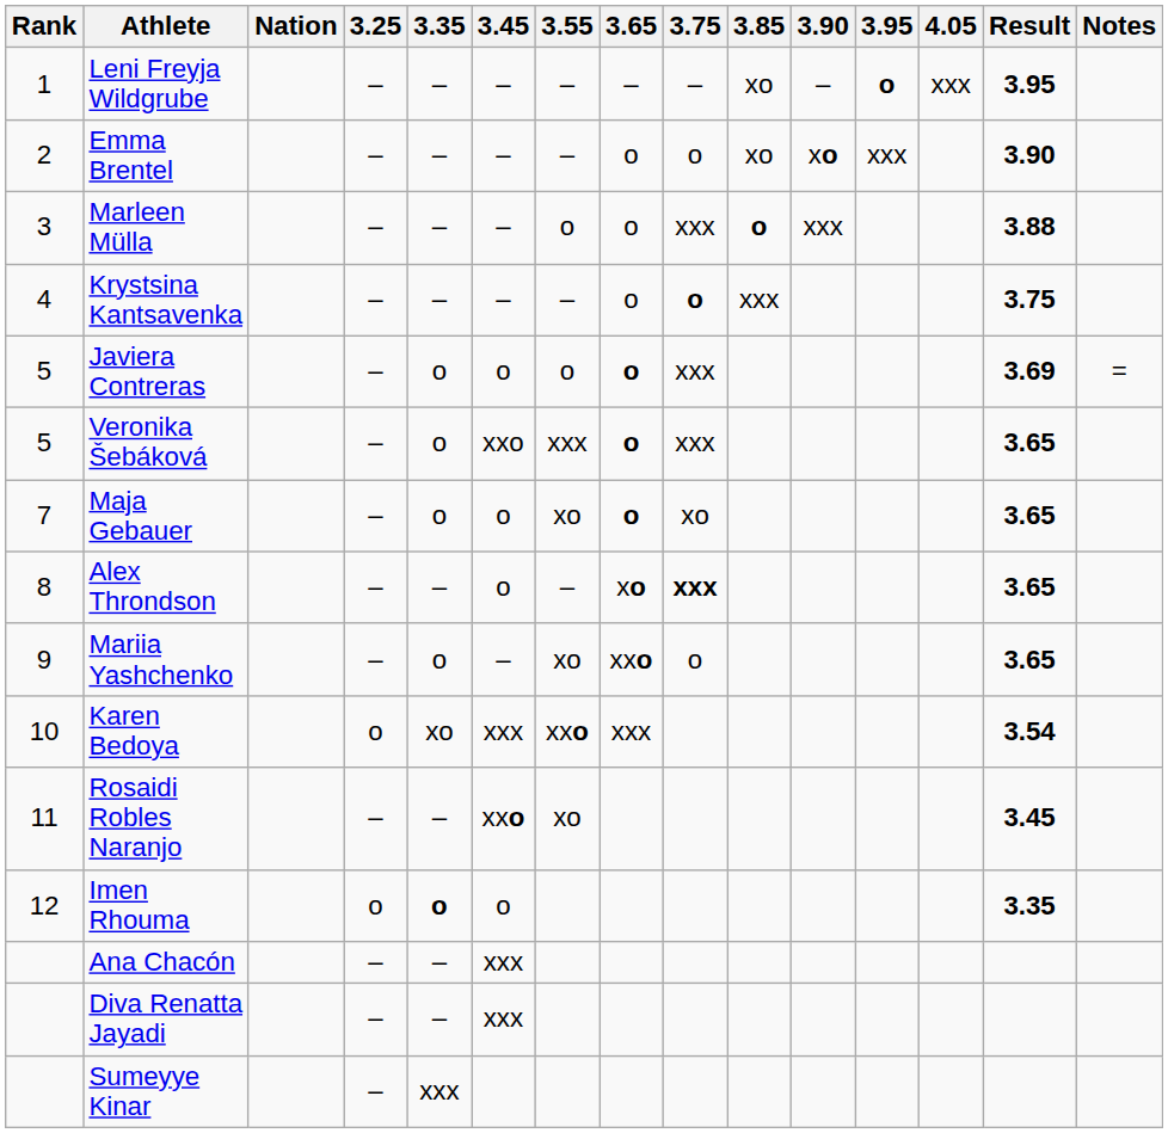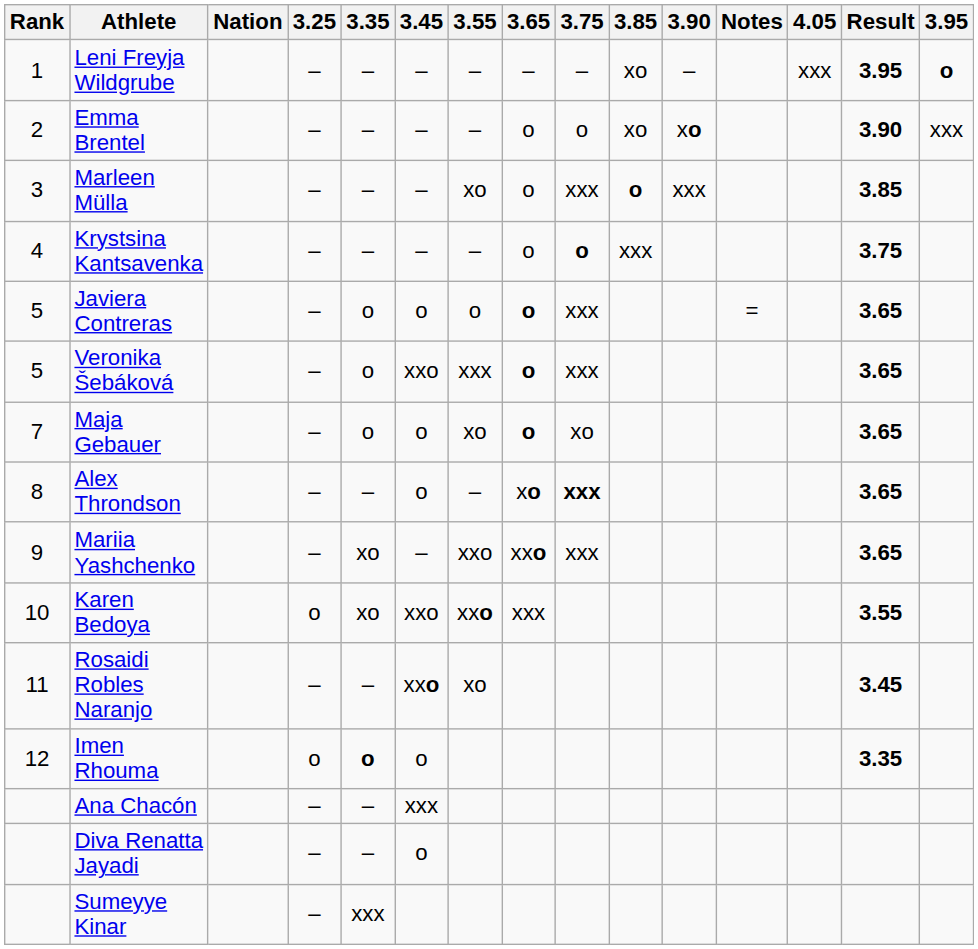columns swapped: 3.95 <-> Notes
Marleen Mülla | 3.55: o -> xo
Marleen Mülla | Result: 3.88 -> 3.85
Javiera Contreras | Result: 3.69 -> 3.65
Mariia Yashchenko | 3.35: o -> xo
Mariia Yashchenko | 3.55: xo -> xxo
Mariia Yashchenko | 3.75: o -> xxx
Karen Bedoya | 3.45: xxx -> xxo
Karen Bedoya | Result: 3.54 -> 3.55
Diva Renatta Jayadi | 3.45: xxx -> o
